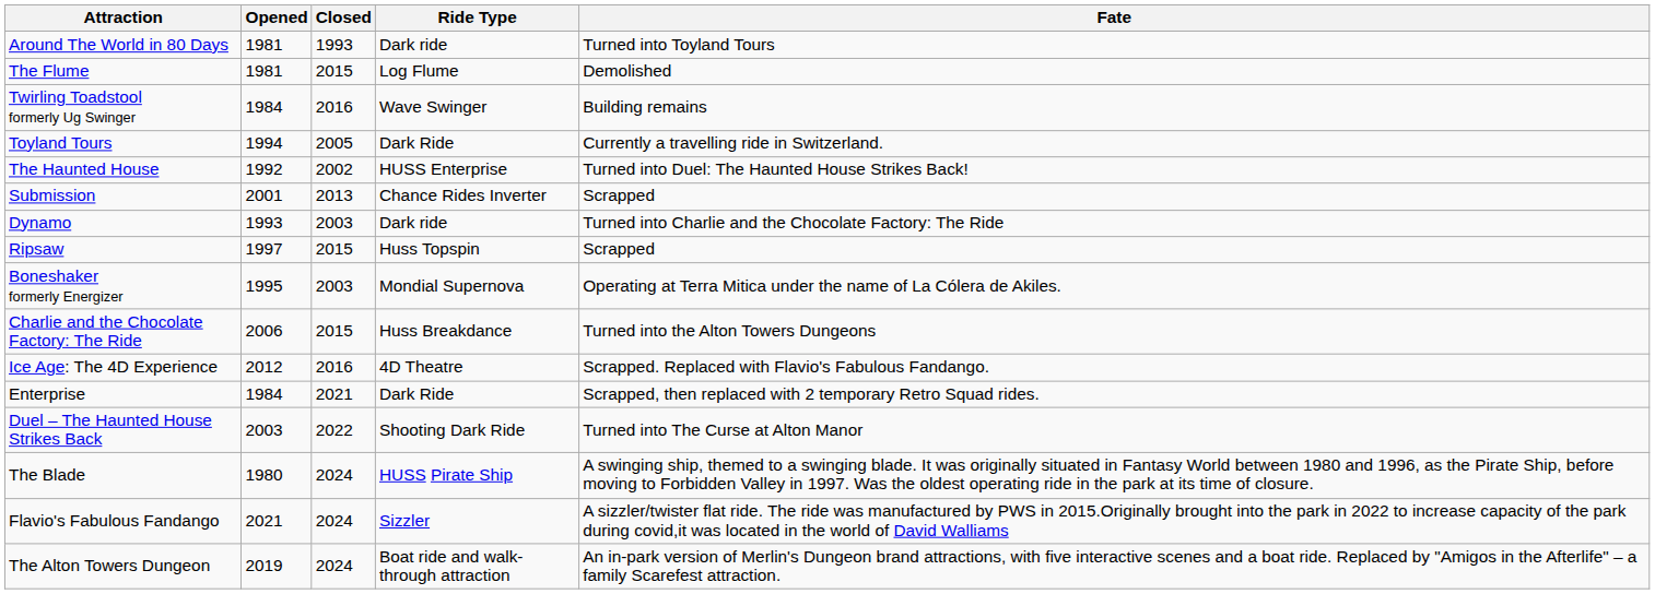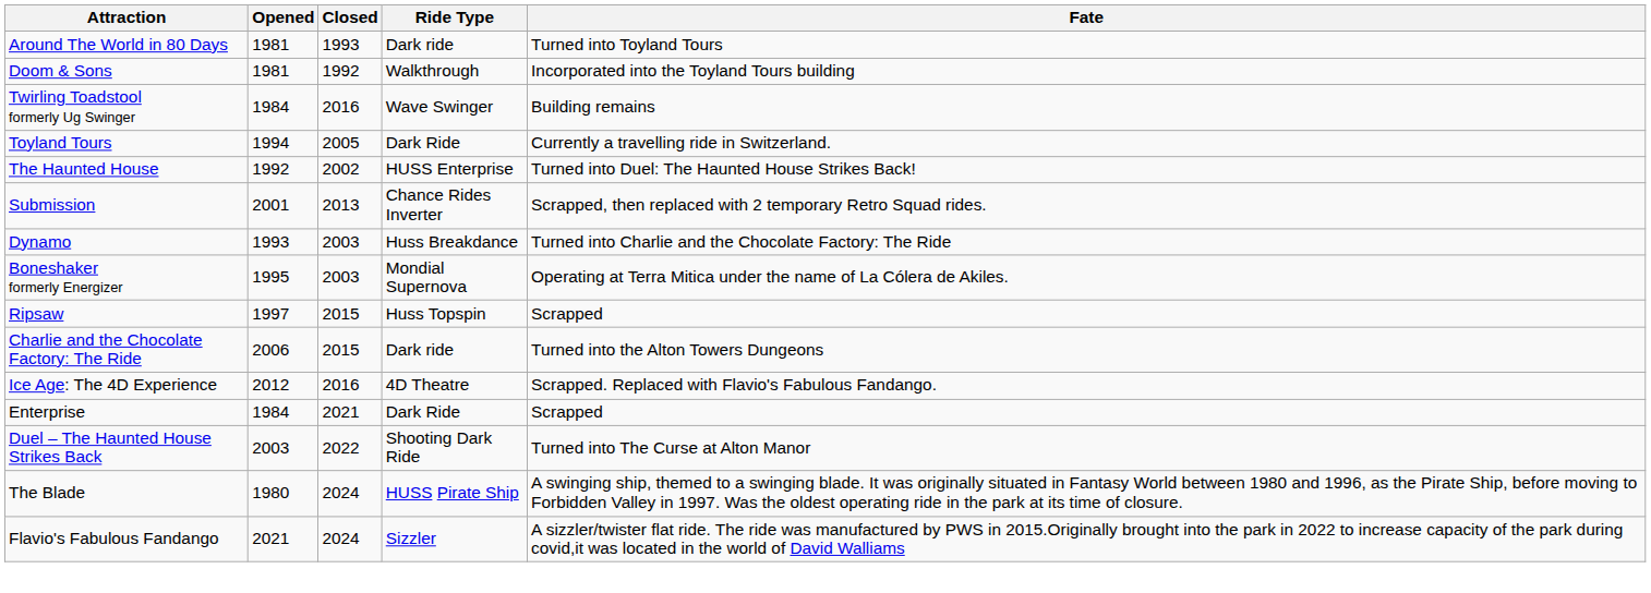+ row: Doom & Sons | 1981 | 1992 | Walkthrough | Incorporated into the Toyland Tours building
- row: The Flume | 1981 | 2015 | Log Flume | Demolished
Submission | Fate: Scrapped -> Scrapped, then replaced with 2 temporary Retro Squad rides.
Dynamo | Ride Type: Dark ride -> Huss Breakdance
rows swapped: Boneshaker formerly Energizer <-> Ripsaw
Charlie and the Chocolate Factory: The Ride | Ride Type: Huss Breakdance -> Dark ride
Enterprise | Fate: Scrapped, then replaced with 2 temporary Retro Squad rides. -> Scrapped
- row: The Alton Towers Dungeon | 2019 | 2024 | Boat ride and walk-through attraction | An in-park version of Merlin's Dungeon brand attractions, with five interactive scenes and a boat ride. Replaced by "Amigos in the Afterlife" – a family Scarefest attraction.
